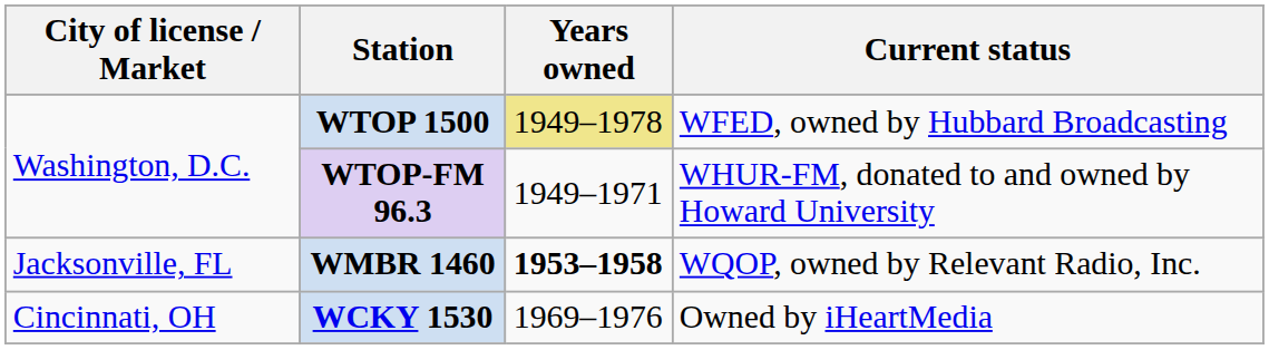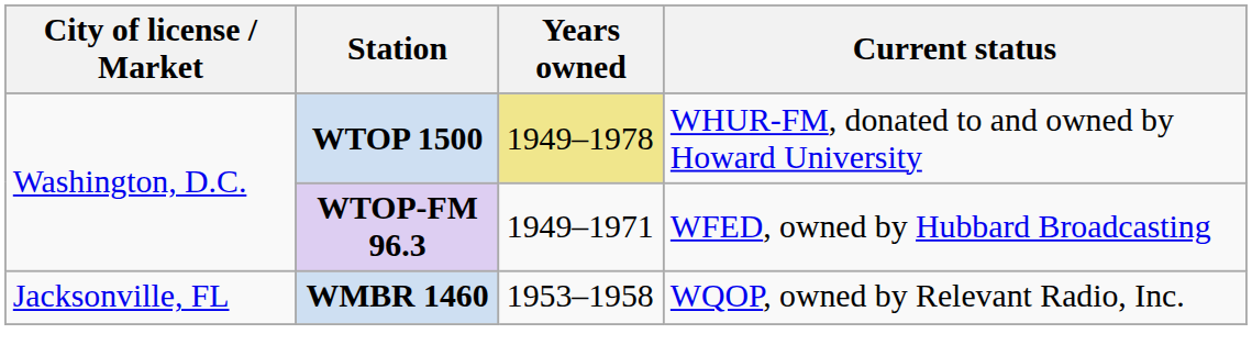WTOP 1500 | Current status: WFED, owned by Hubbard Broadcasting -> WHUR-FM, donated to and owned by Howard University
WTOP-FM 96.3 | Current status: WHUR-FM, donated to and owned by Howard University -> WFED, owned by Hubbard Broadcasting
WMBR 1460 | Years owned: bold -> normal
- row: Cincinnati, OH | WCKY 1530 | 1969–1976 | Owned by iHeartMedia
